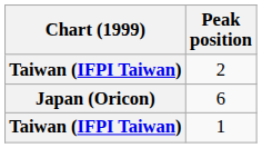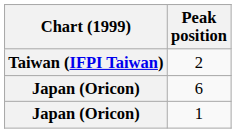1 | Chart (1999): Taiwan (IFPI Taiwan) -> Japan (Oricon)
